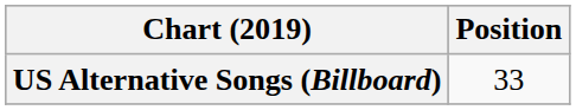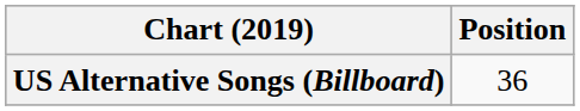US Alternative Songs (Billboard) | Position: 33 -> 36
